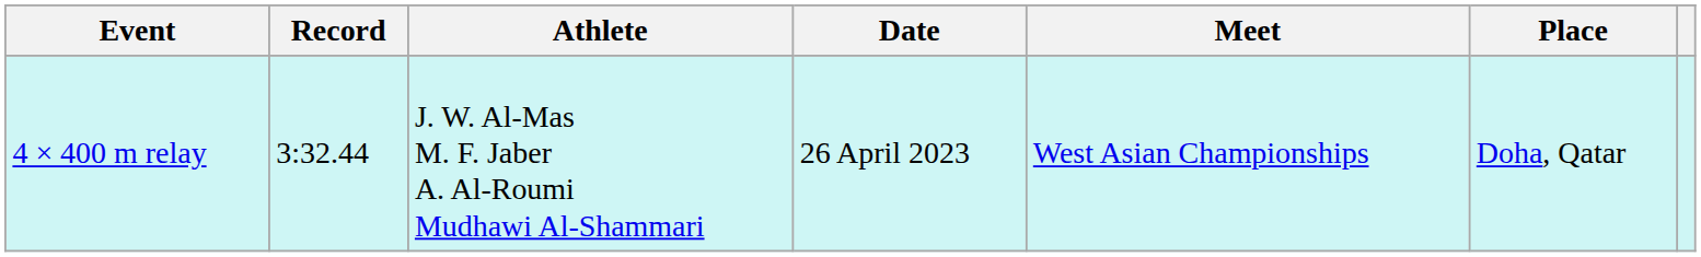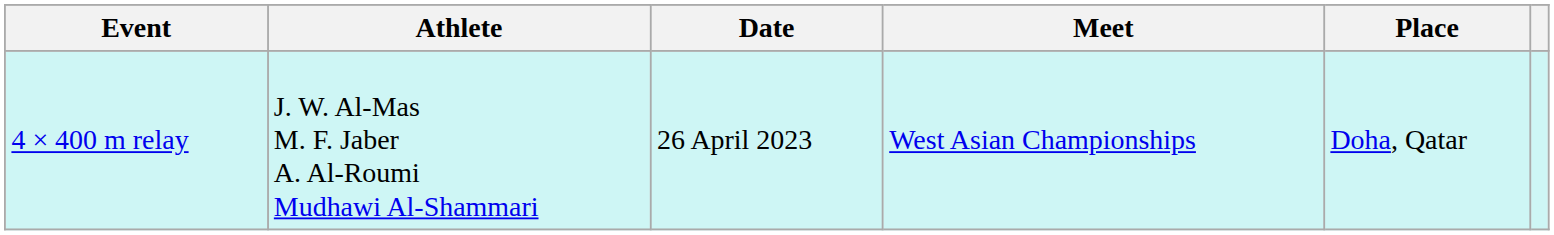- column: Record | 3:32.44
